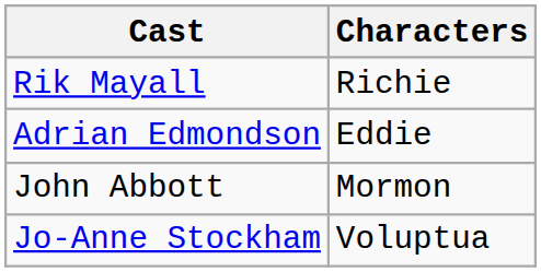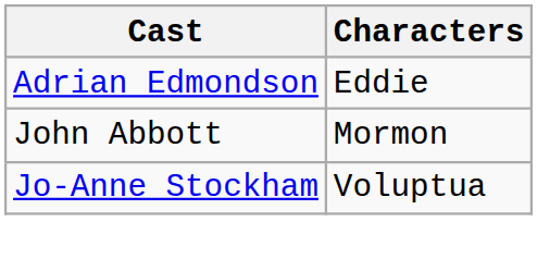- row: Rik Mayall | Richie
